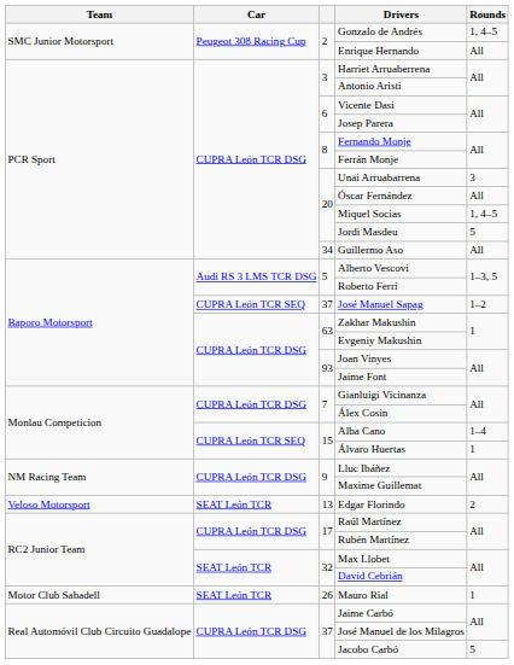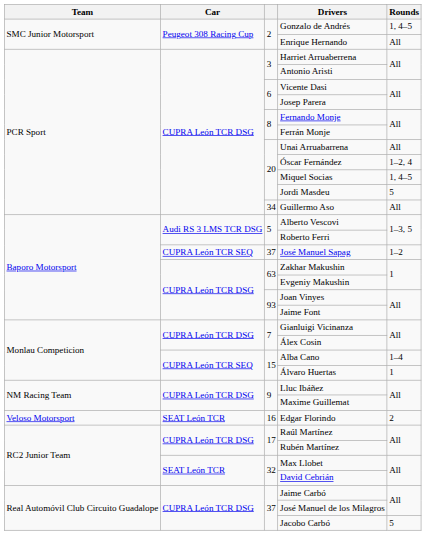Unai Arruabarrena | Rounds: 3 -> All
Óscar Fernández | Rounds: All -> 1–2, 4
Edgar Florindo | column 3: 13 -> 16
- row: Motor Club Sabadell | SEAT León TCR | 26 | Mauro Rial | 1
